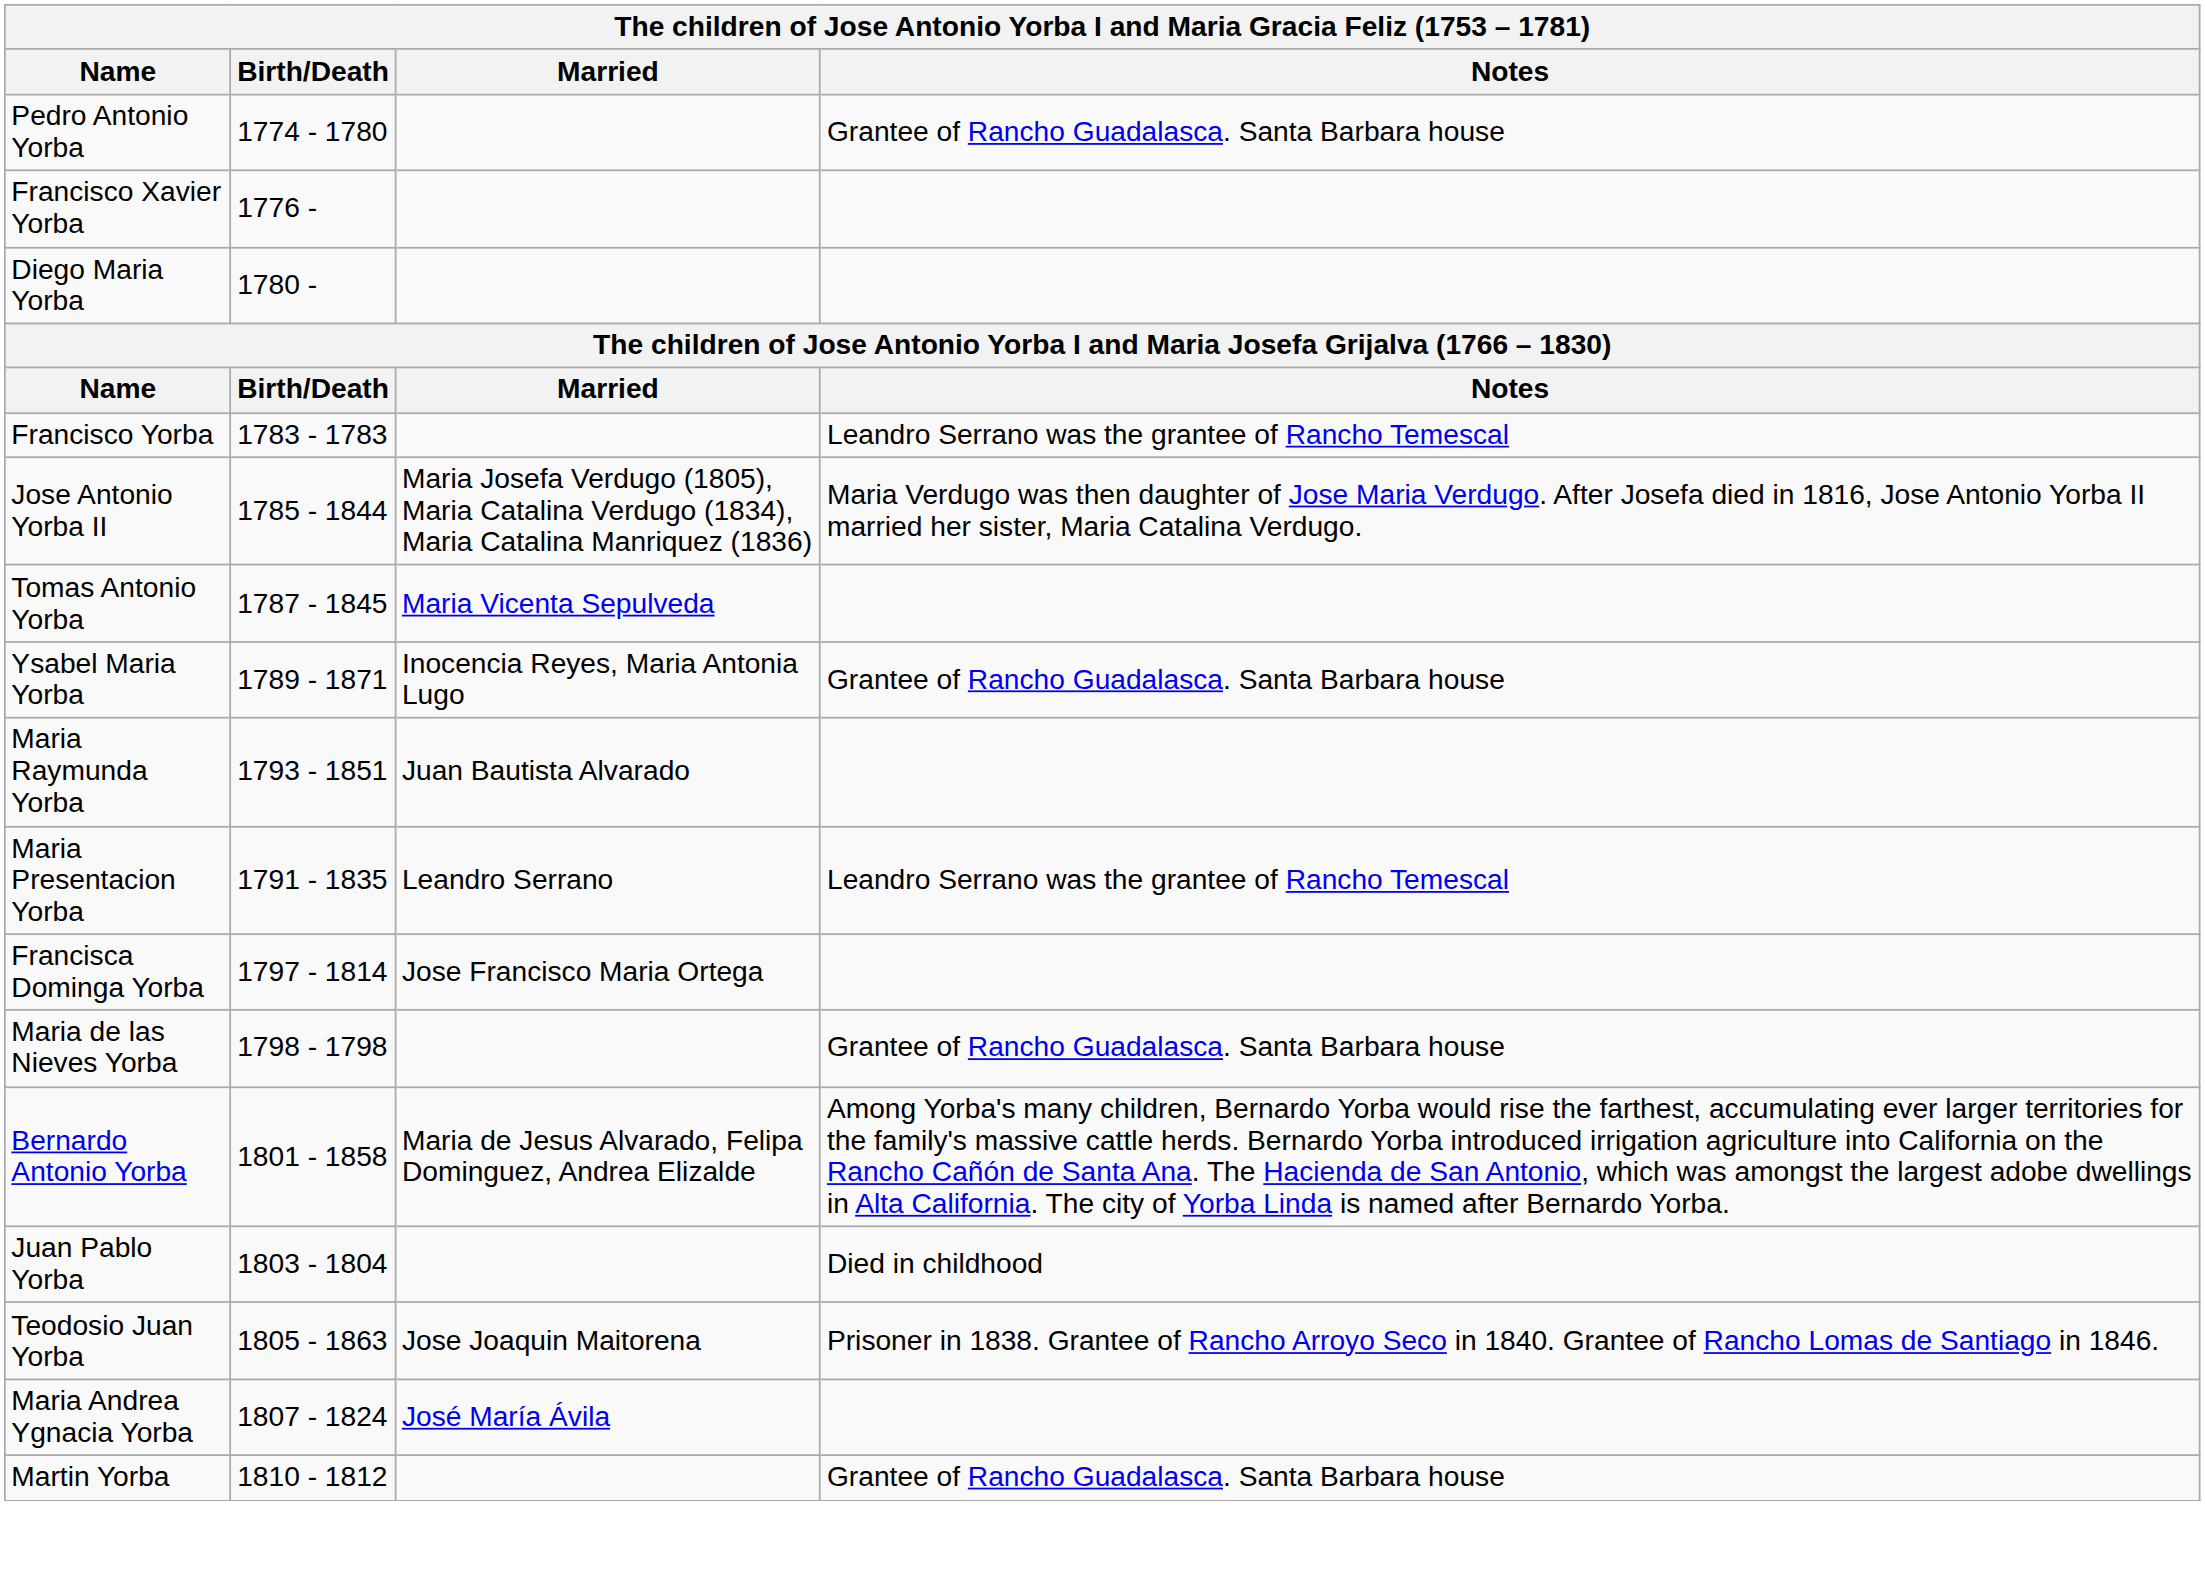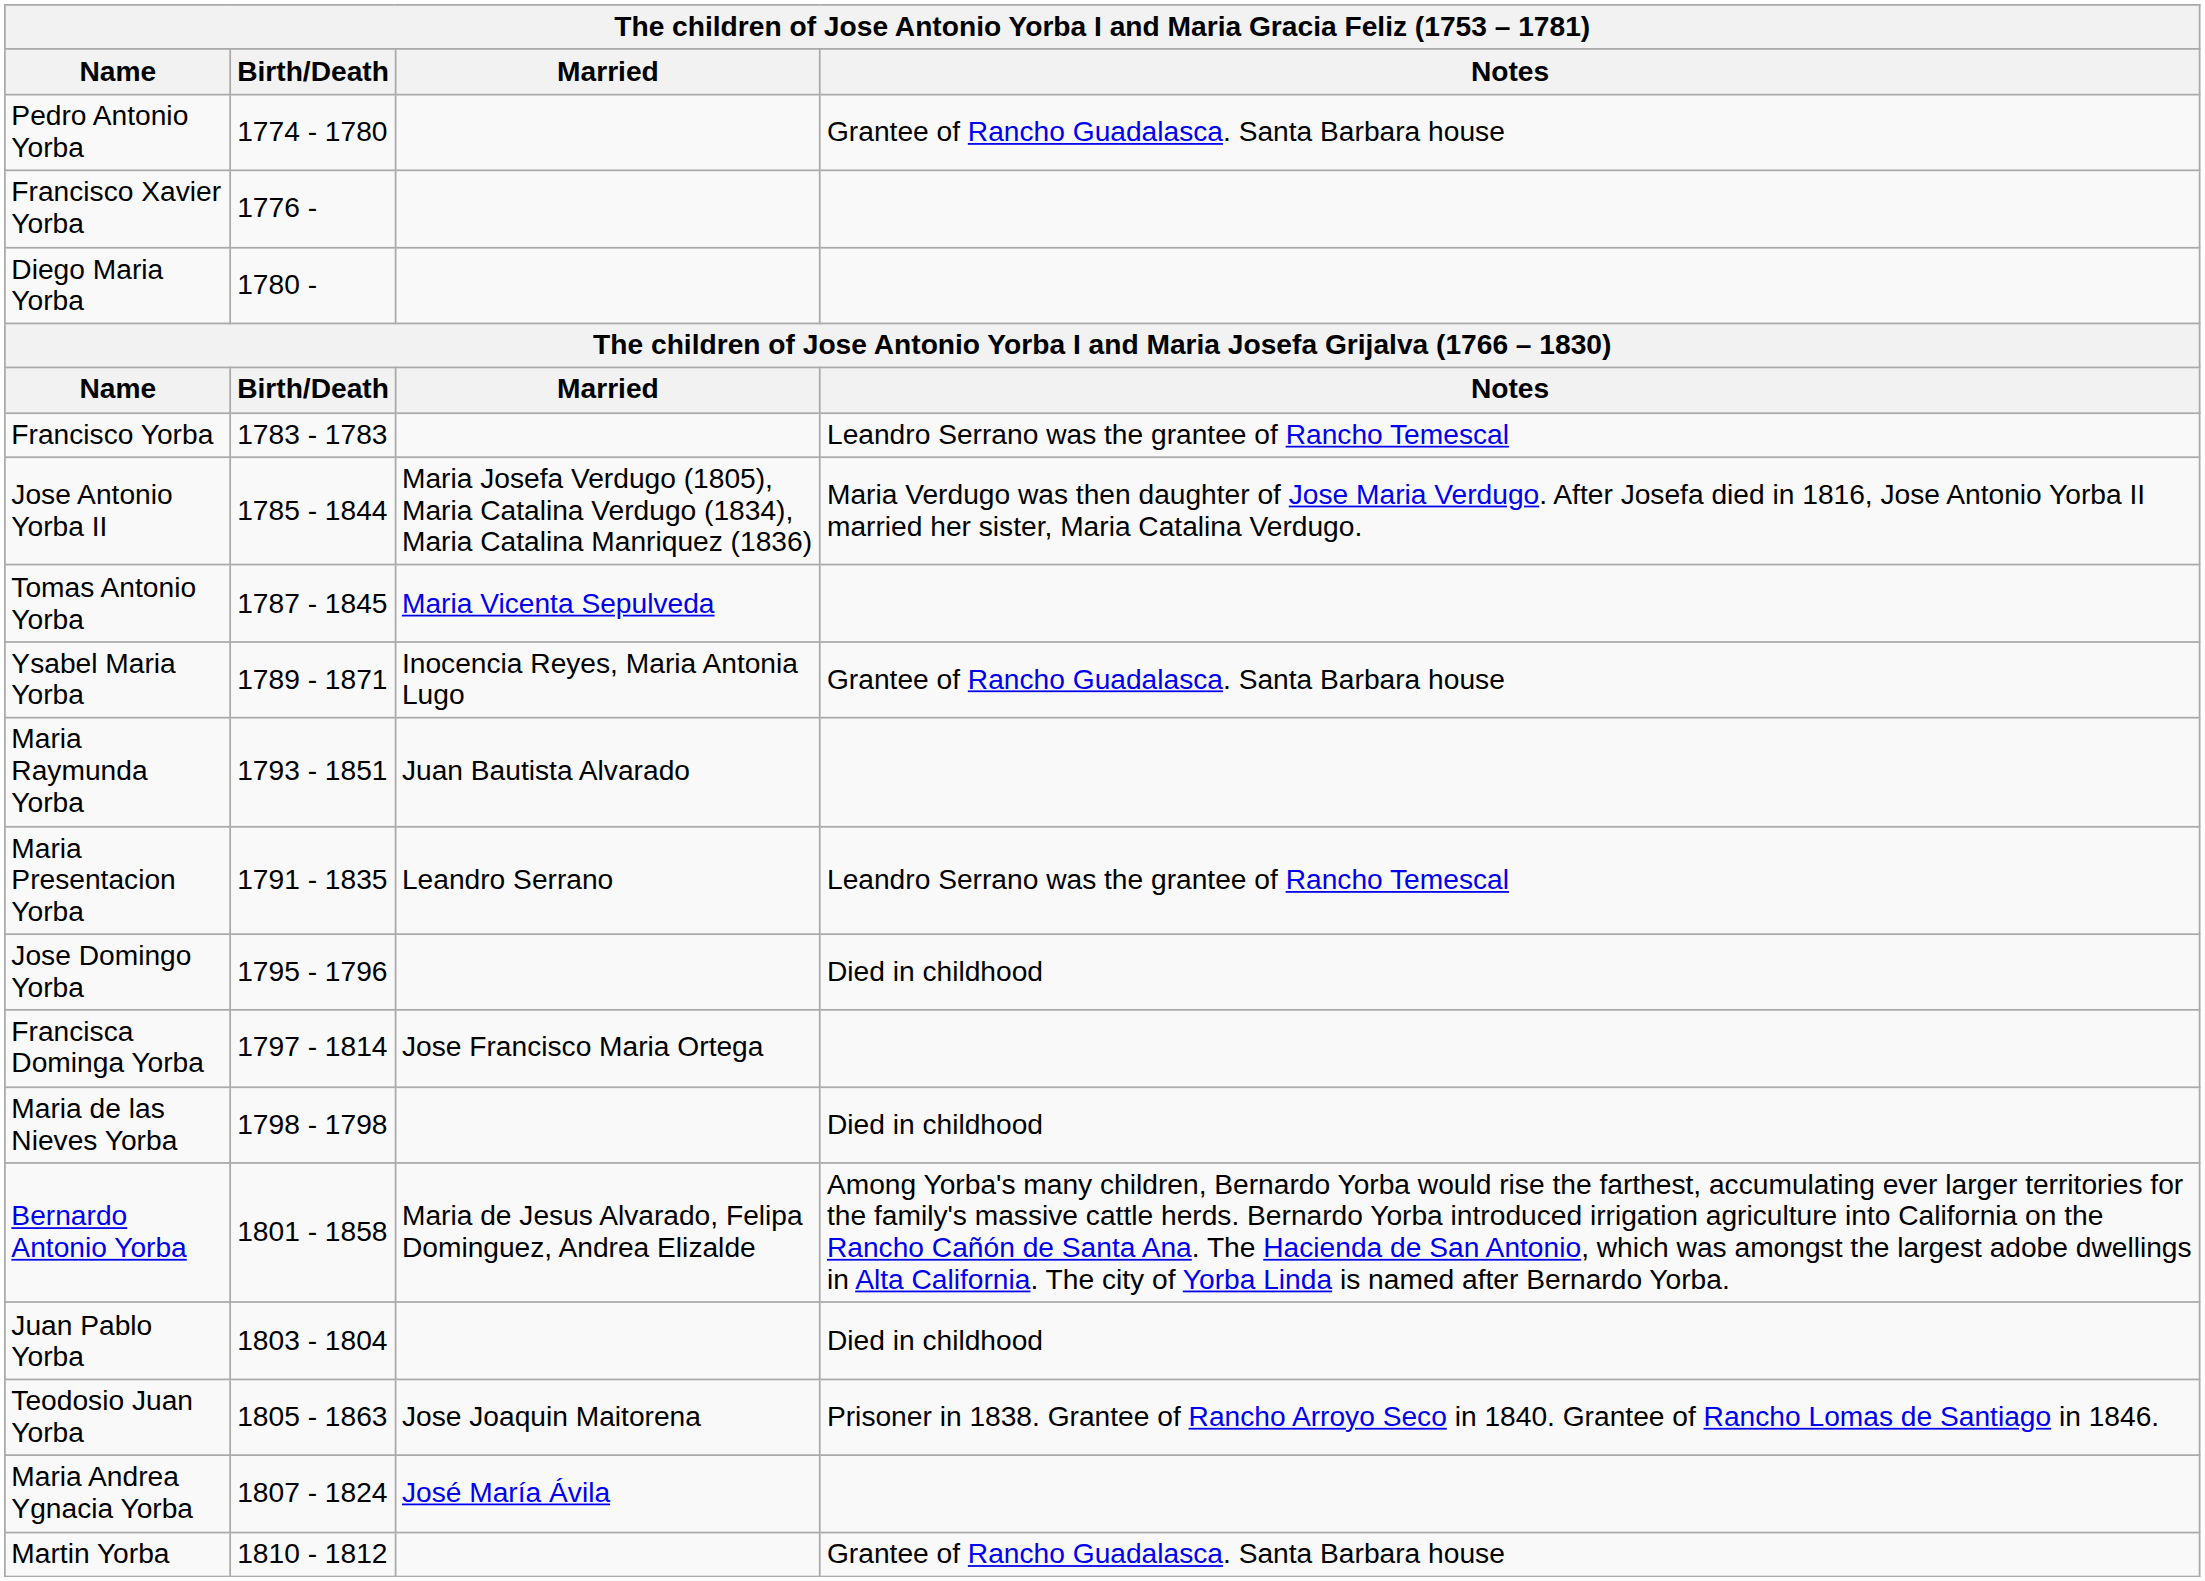+ row: Jose Domingo Yorba | 1795 - 1796 | Died in childhood
Maria de las Nieves Yorba | Notes: Grantee of Rancho Guadalasca. Santa Barbara house -> Died in childhood
